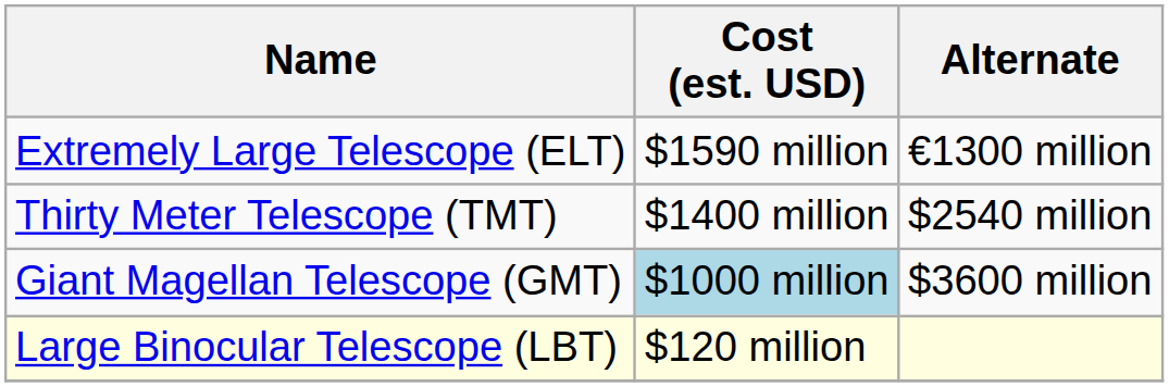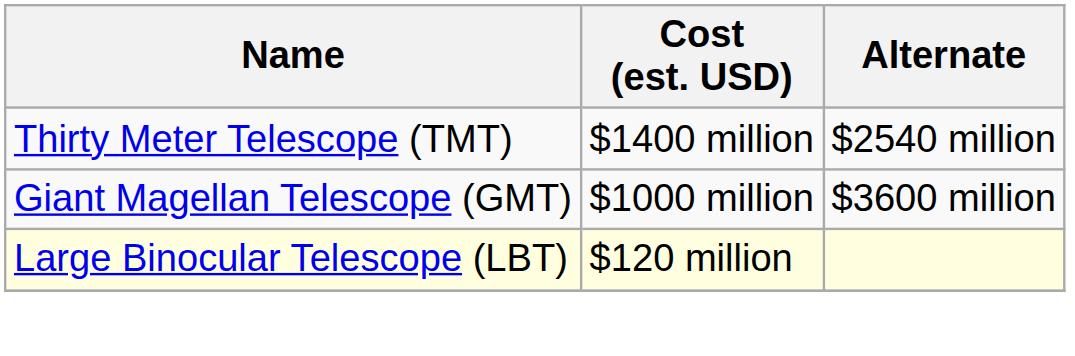- row: Extremely Large Telescope (ELT) | $1590 million | €1300 million
Giant Magellan Telescope (GMT) | Cost (est. USD): lightblue background -> no background
